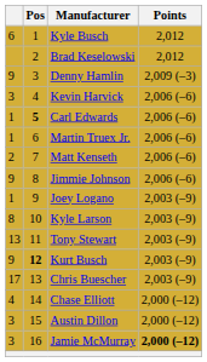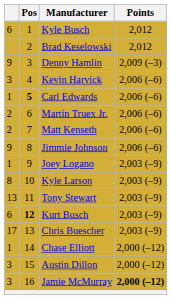Martin Truex Jr. | column 1: 1 -> 2
Kurt Busch | column 1: 9 -> 6
Chase Elliott | column 1: 4 -> 1
